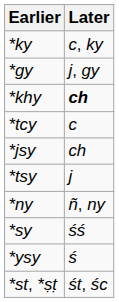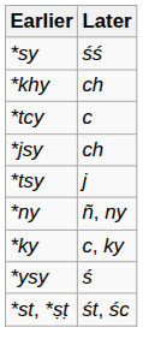rows swapped: *ky <-> *sy
- row: *gy | j, gy
*khy | Later: bold -> normal
